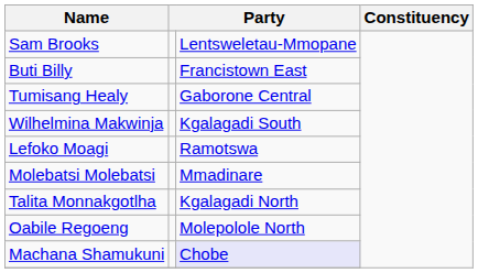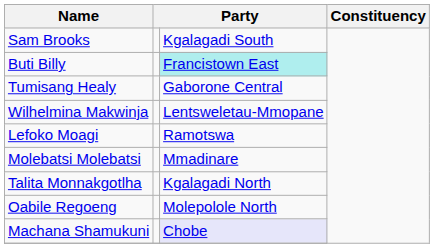Sam Brooks | column 3: Lentsweletau-Mmopane -> Kgalagadi South
Buti Billy | column 3: no background -> paleturquoise background
Wilhelmina Makwinja | column 3: Kgalagadi South -> Lentsweletau-Mmopane
